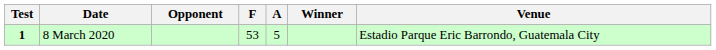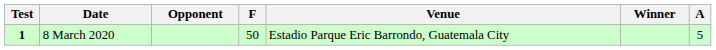columns swapped: A <-> Venue
8 March 2020 | F: 53 -> 50
